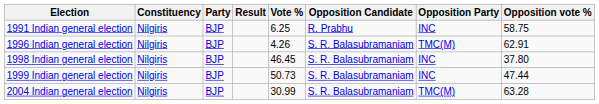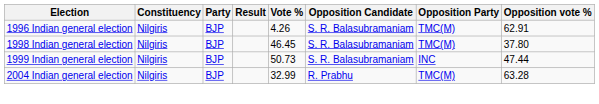- row: 1991 Indian general election | Nilgiris | BJP | 6.25 | R. Prabhu | INC | 58.75
1998 Indian general election | Opposition Party: INC -> TMC(M)
2004 Indian general election | Vote %: 30.99 -> 32.99
2004 Indian general election | Opposition Candidate: S. R. Balasubramaniam -> R. Prabhu
